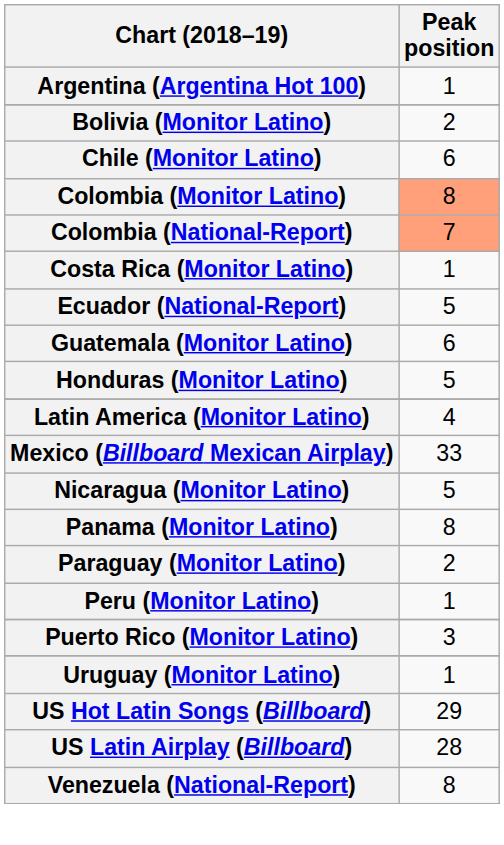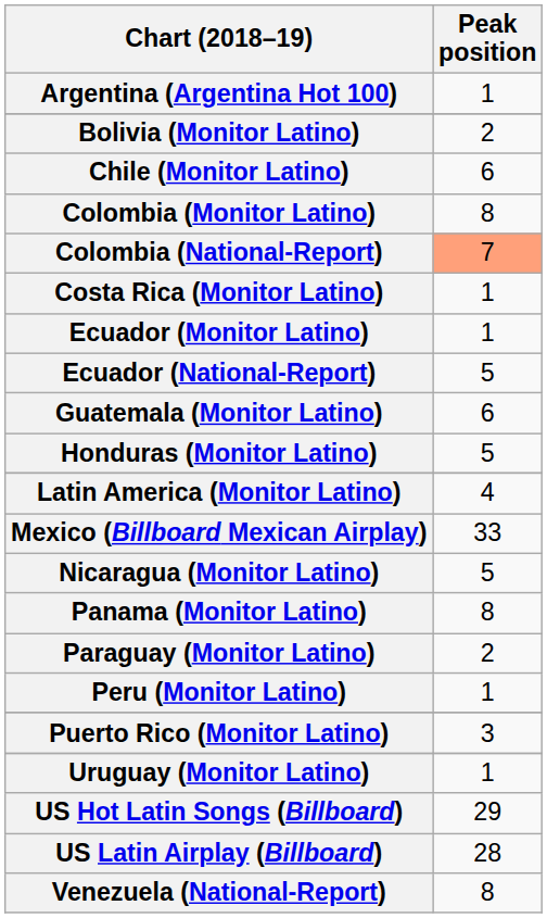Colombia (Monitor Latino) | Peak position: lightsalmon background -> no background
+ row: Ecuador (Monitor Latino) | 1
